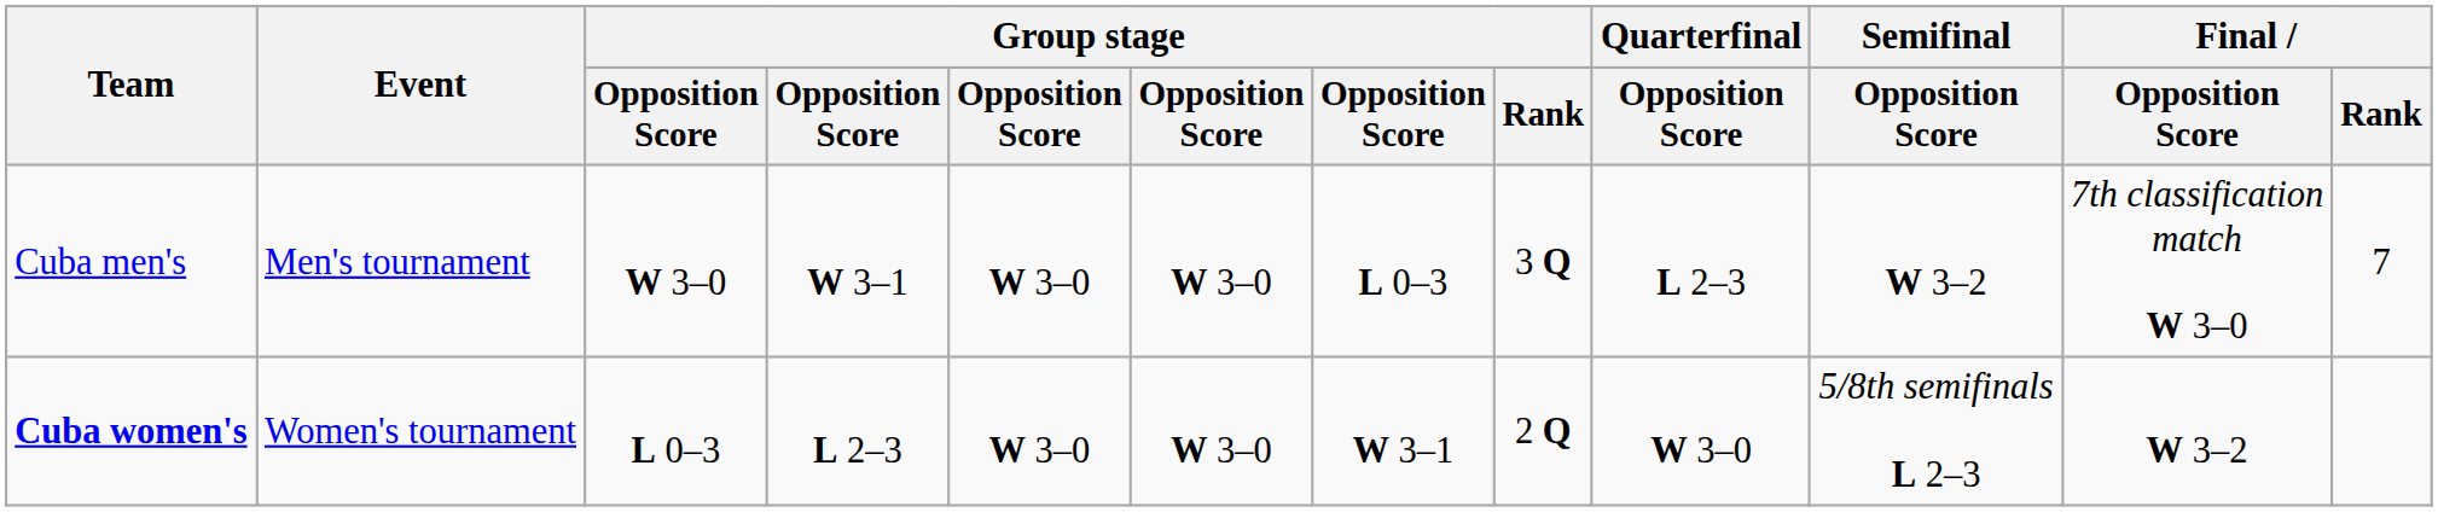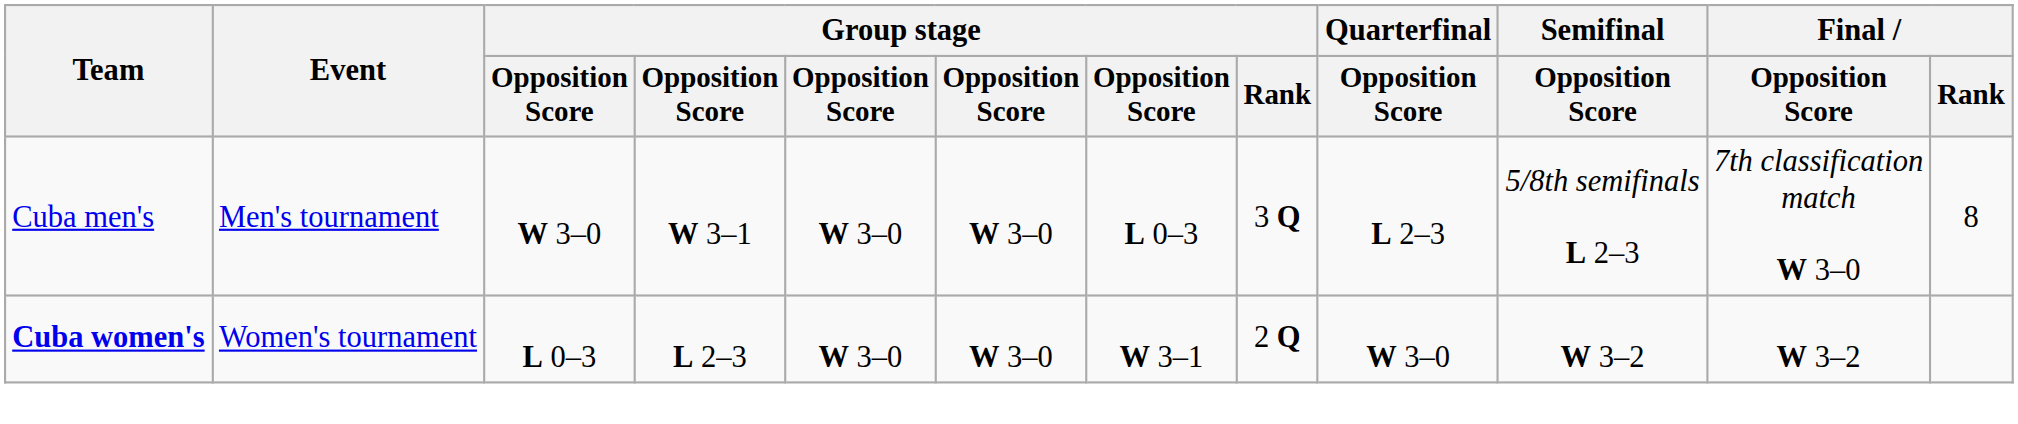Cuba men's | Semifinal / Opposition Score: W 3–2 -> 5/8th semifinals L 2–3
Cuba men's | Final / Rank: 7 -> 8
Cuba women's | Semifinal / Opposition Score: 5/8th semifinals L 2–3 -> W 3–2
